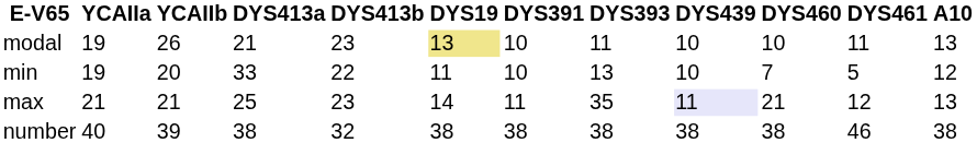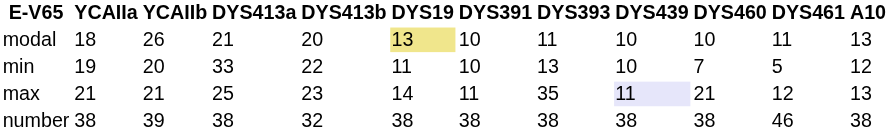modal | YCAIIa: 19 -> 18
modal | DYS413b: 23 -> 20
number | YCAIIa: 40 -> 38
